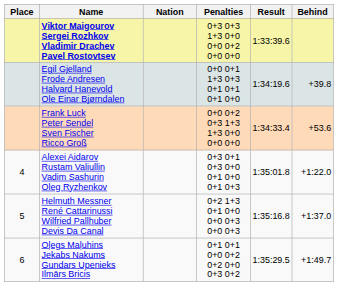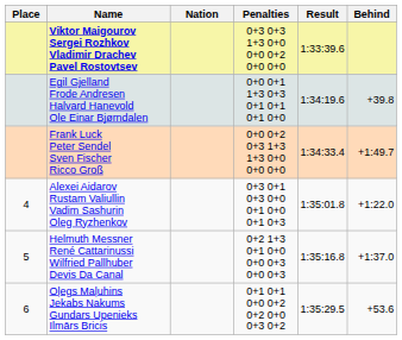Frank Luck Peter Sendel Sven Fischer Ricco Groß | Behind: +53.6 -> +1:49.7
Oļegs Maļuhins Jekabs Nakums Gundars Upenieks Ilmārs Bricis | Behind: +1:49.7 -> +53.6
